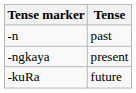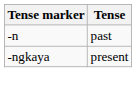- row: -kuRa | future
